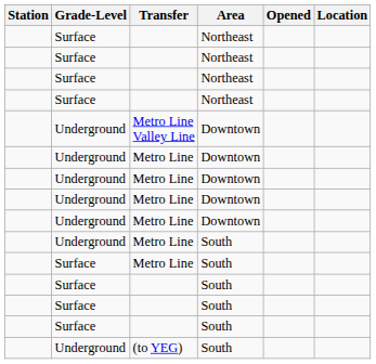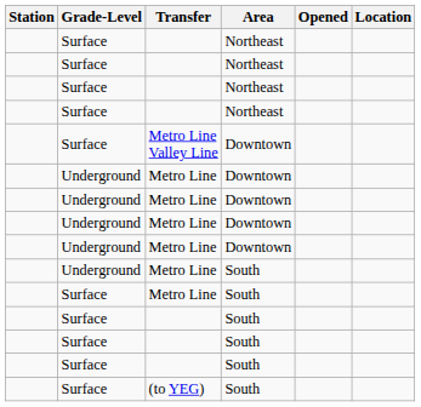Metro Line Valley Line | Grade-Level: Underground -> Surface
(to YEG) | Grade-Level: Underground -> Surface
